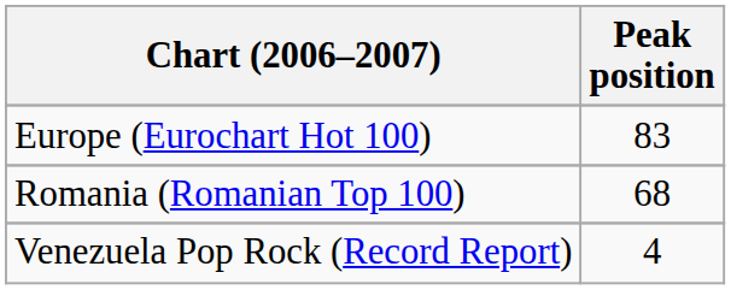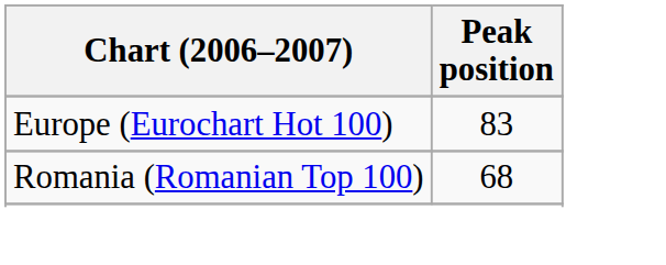- row: Venezuela Pop Rock (Record Report) | 4
